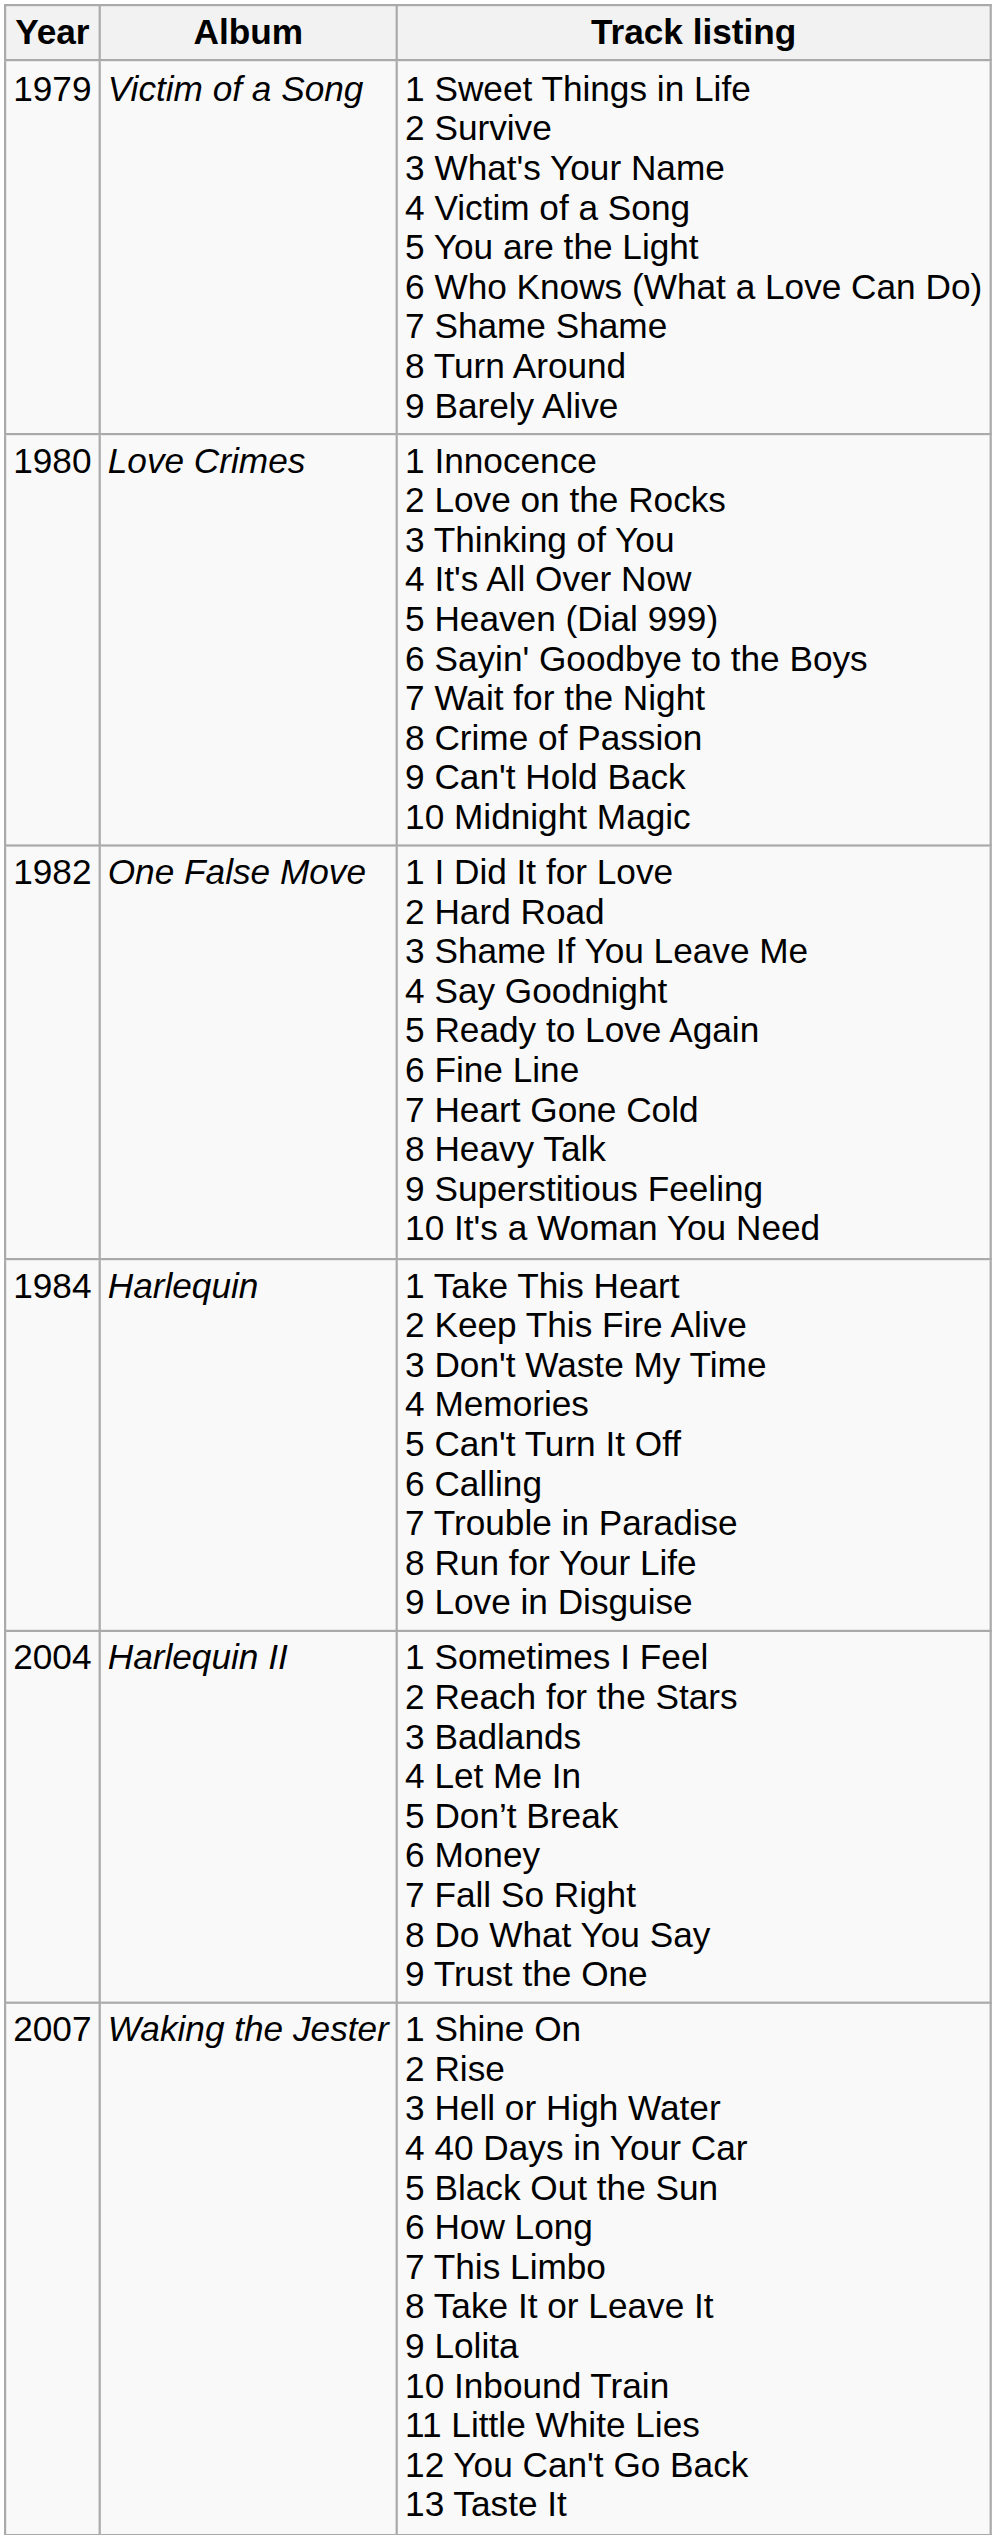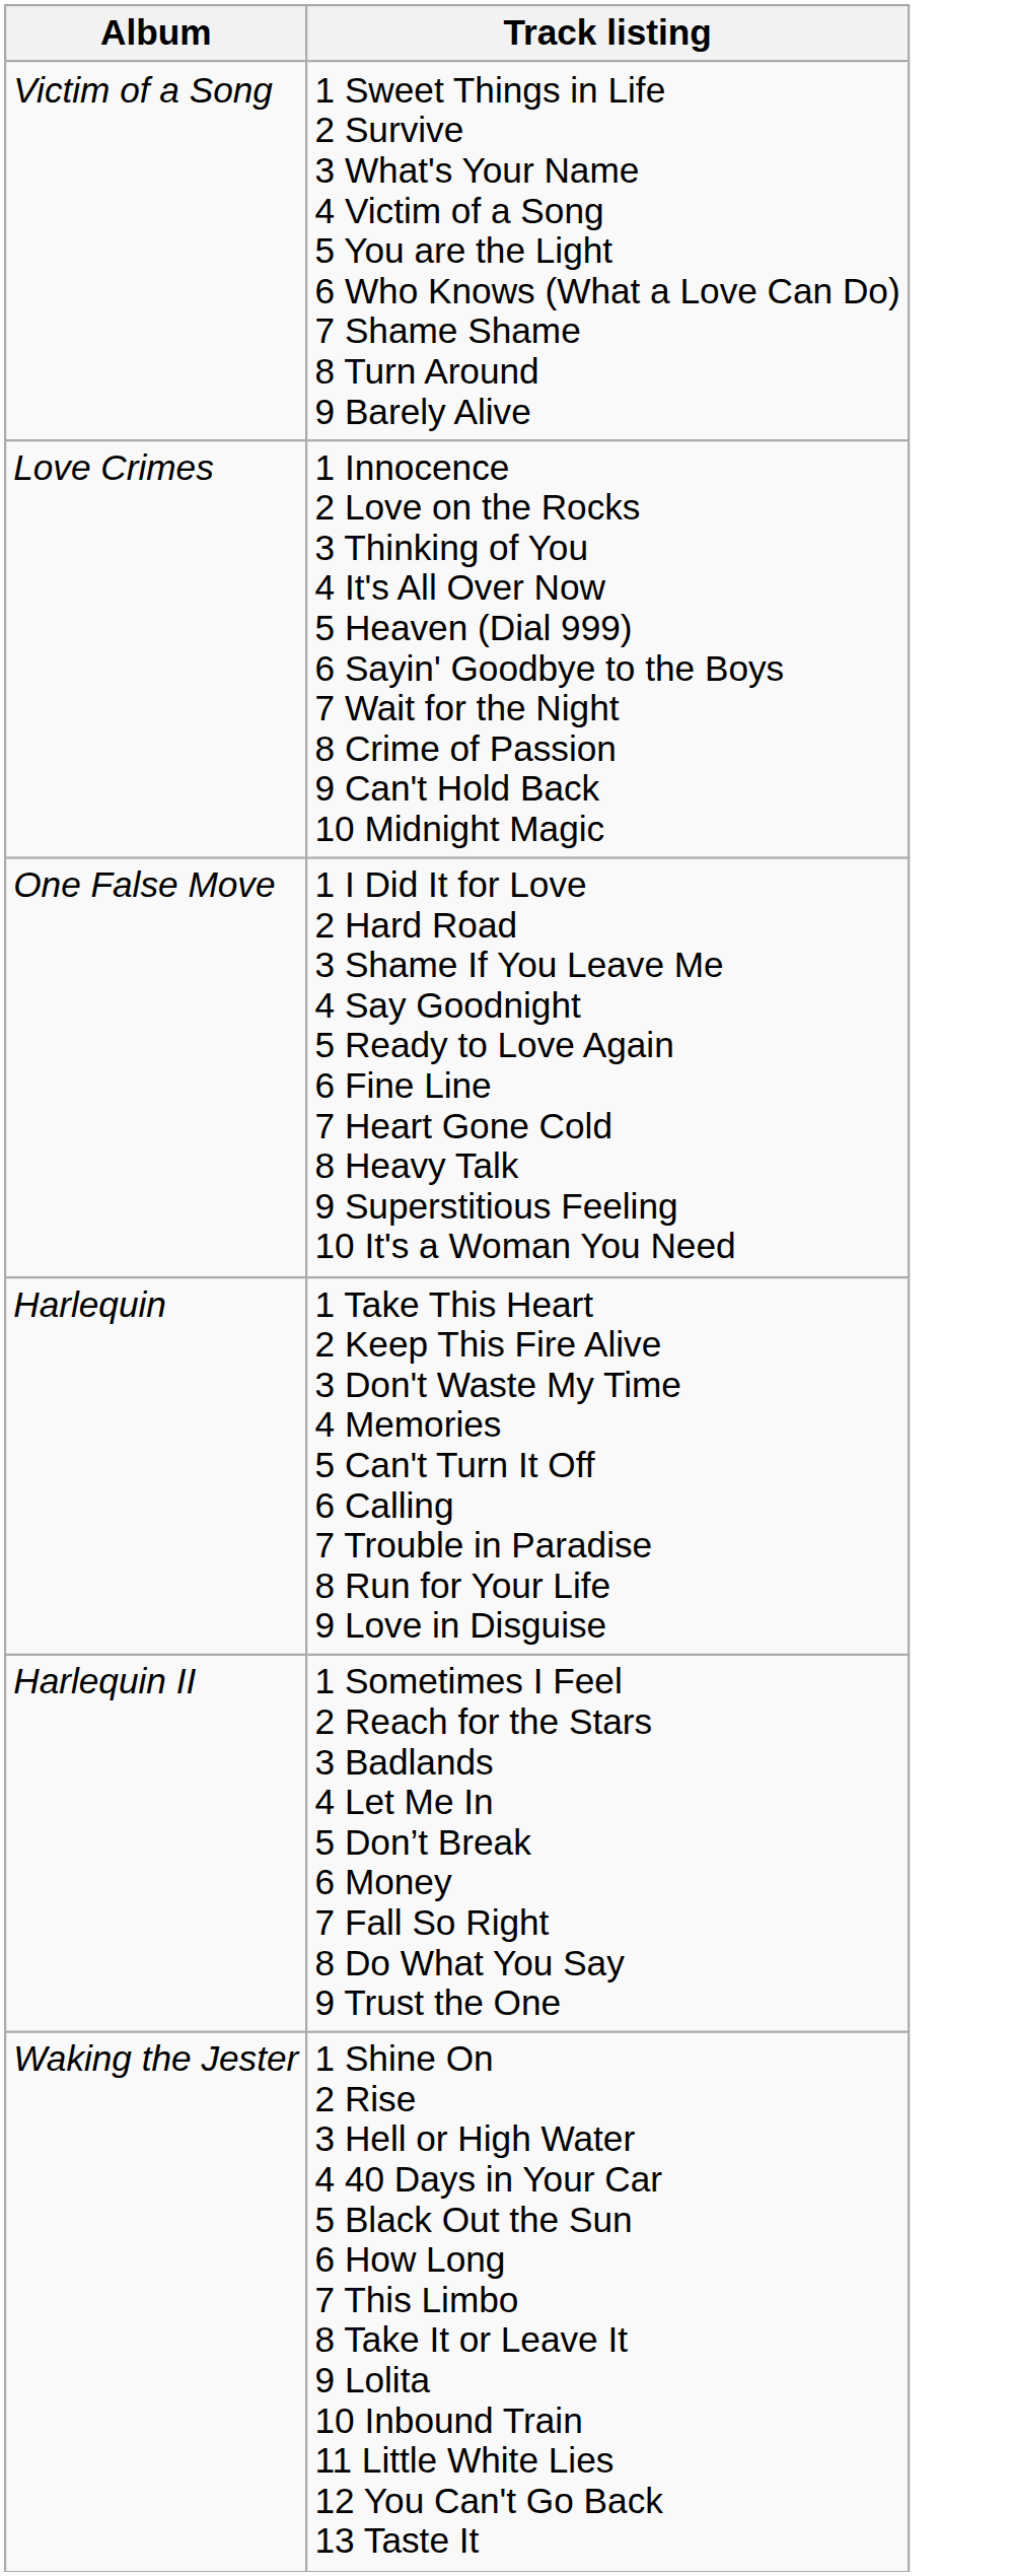- column: Year | 1979 | 1980 | 1982 | 1984 | 2004 | 2007
